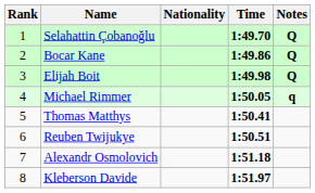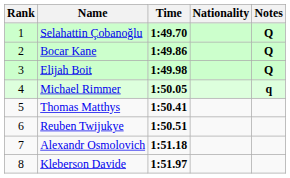columns swapped: Nationality <-> Time
